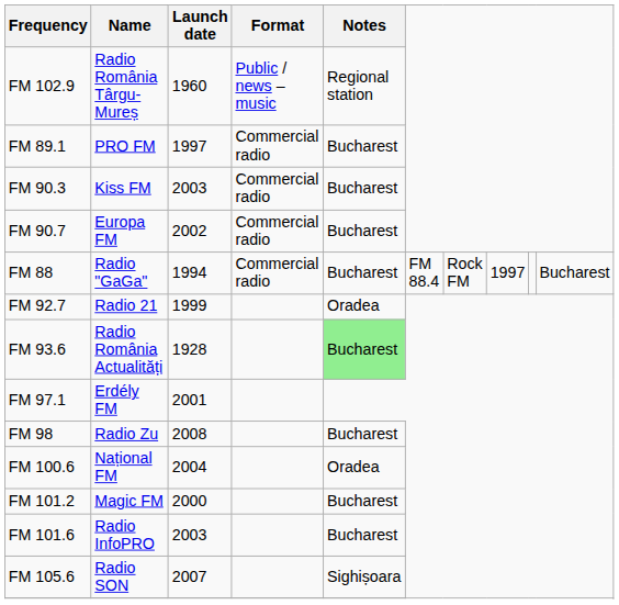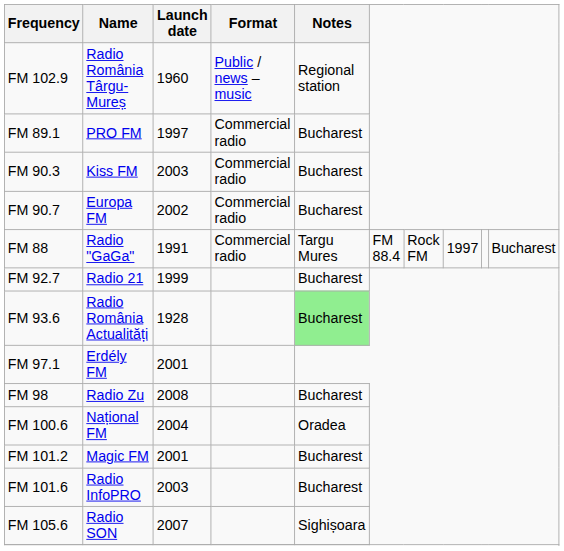FM 88 | Launch date: 1994 -> 1991
FM 88 | Notes: Bucharest -> Targu Mures
FM 92.7 | Notes: Oradea -> Bucharest
FM 101.2 | Launch date: 2000 -> 2001
